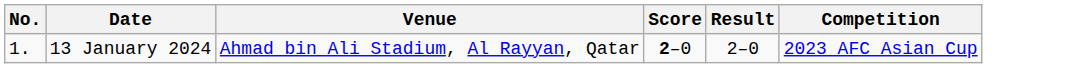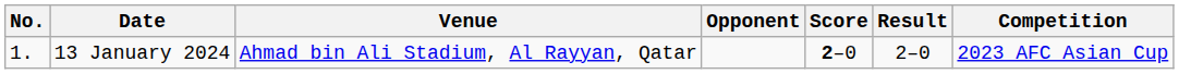+ column: Opponent
